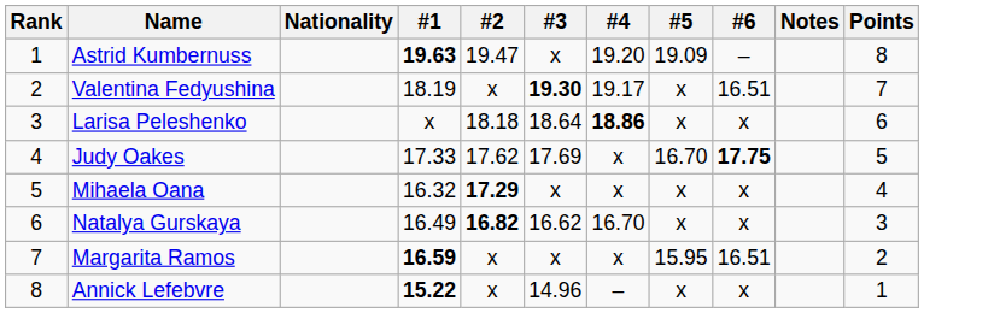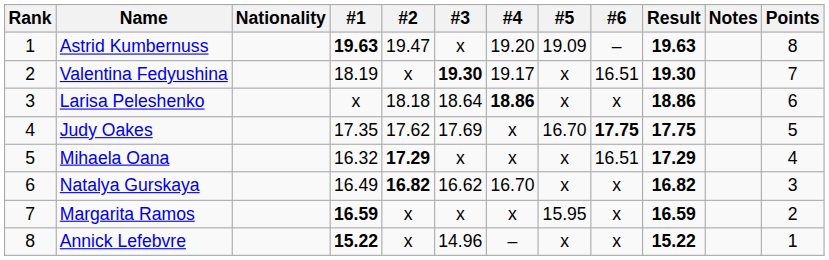+ column: Result | 19.63 | 19.30 | 18.86 | 17.75 | 17.29 | 16.82 | 16.59 | 15.22
Judy Oakes | #1: 17.33 -> 17.35
Mihaela Oana | #6: x -> 16.51
Margarita Ramos | #6: 16.51 -> x
